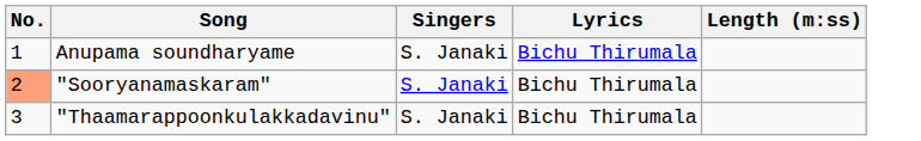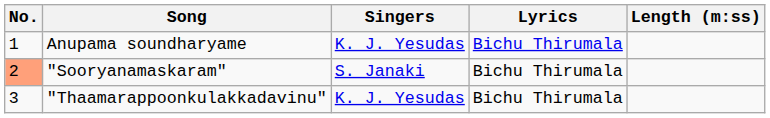Anupama soundharyame | Singers: S. Janaki -> K. J. Yesudas
"Thaamarappoonkulakkadavinu" | Singers: S. Janaki -> K. J. Yesudas
